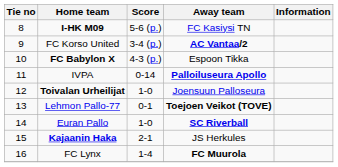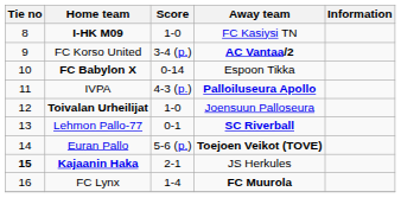I-HK M09 | Score: 5-6 (p.) -> 1-0
FC Babylon X | Score: 4-3 (p.) -> 0-14
IVPA | Score: 0-14 -> 4-3 (p.)
Lehmon Pallo-77 | Away team: Toejoen Veikot (TOVE) -> SC Riverball
Euran Pallo | Score: 1-0 -> 5-6 (p.)
Euran Pallo | Away team: SC Riverball -> Toejoen Veikot (TOVE)
Kajaanin Haka | Tie no: normal -> bold
